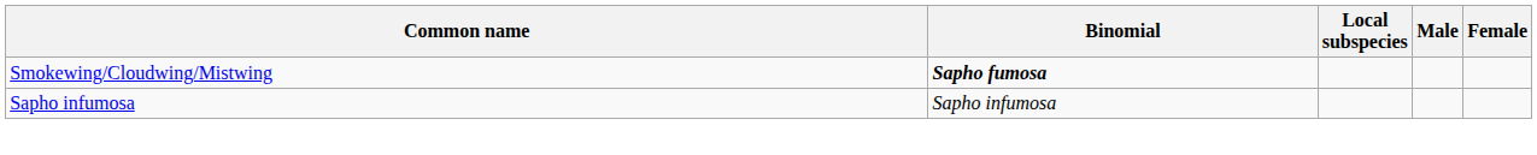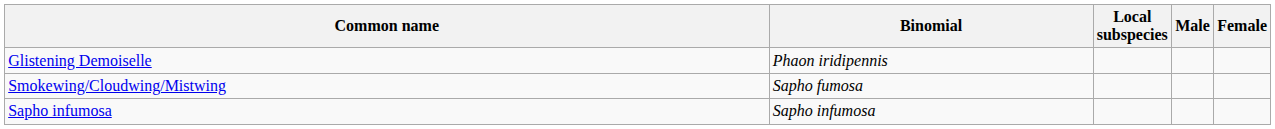+ row: Glistening Demoiselle | Phaon iridipennis
Smokewing/Cloudwing/Mistwing | Binomial: bold -> normal
